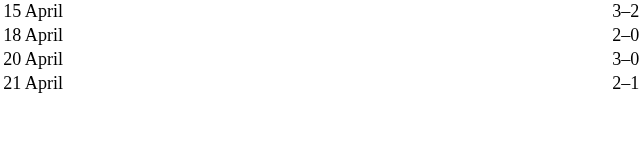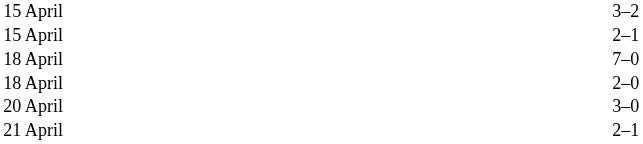+ row: 15 April | 2–1
+ row: 18 April | 7–0
